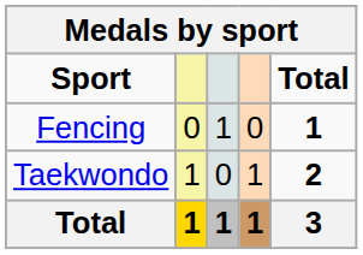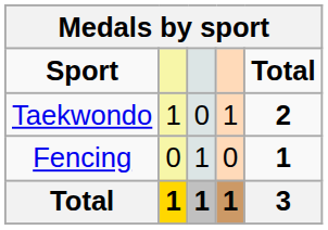rows swapped: Fencing <-> Taekwondo
